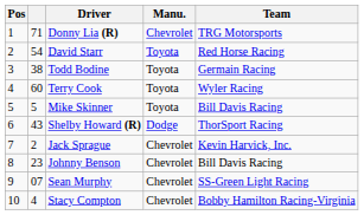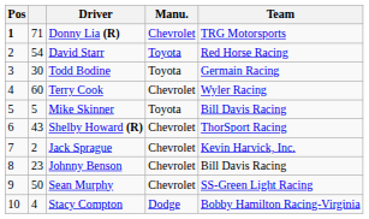Donny Lia (R) | Pos: normal -> bold
Todd Bodine | column 2: 38 -> 30
Terry Cook | Manu.: Toyota -> Chevrolet
Shelby Howard (R) | Manu.: Dodge -> Chevrolet
Sean Murphy | column 2: 07 -> 50
Stacy Compton | Manu.: Chevrolet -> Dodge
